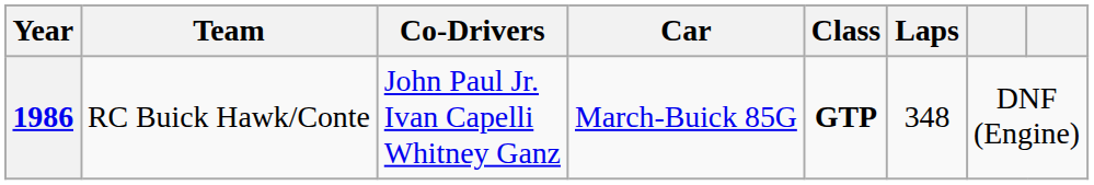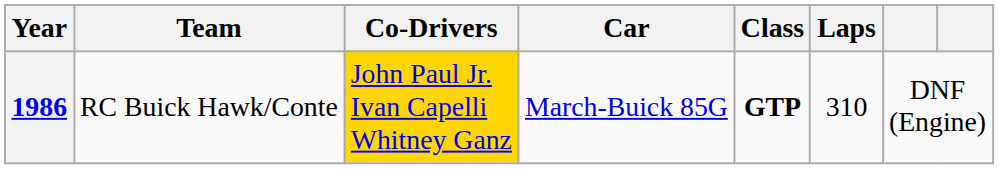1986 | Co-Drivers: no background -> gold background
1986 | Laps: 348 -> 310
